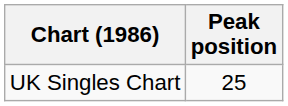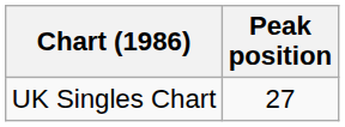UK Singles Chart | Peak position: 25 -> 27
